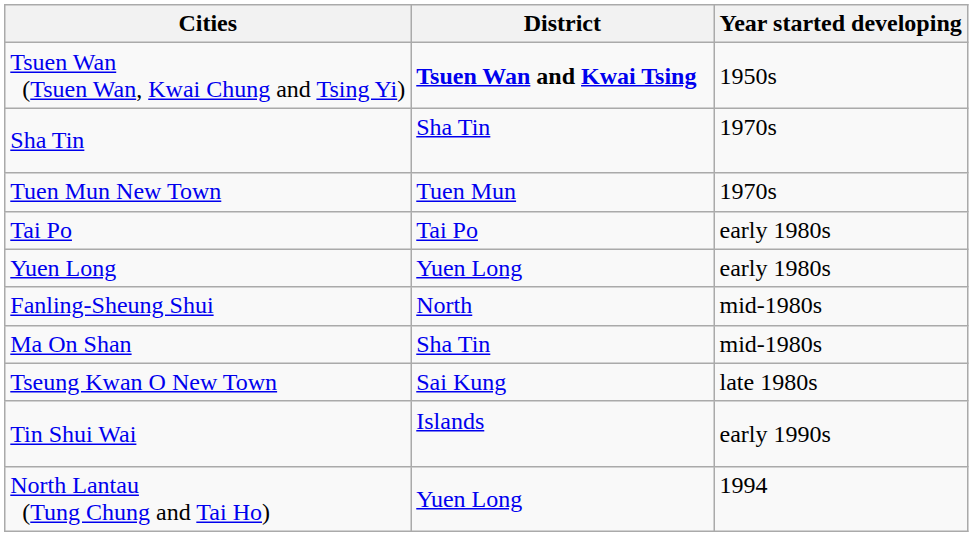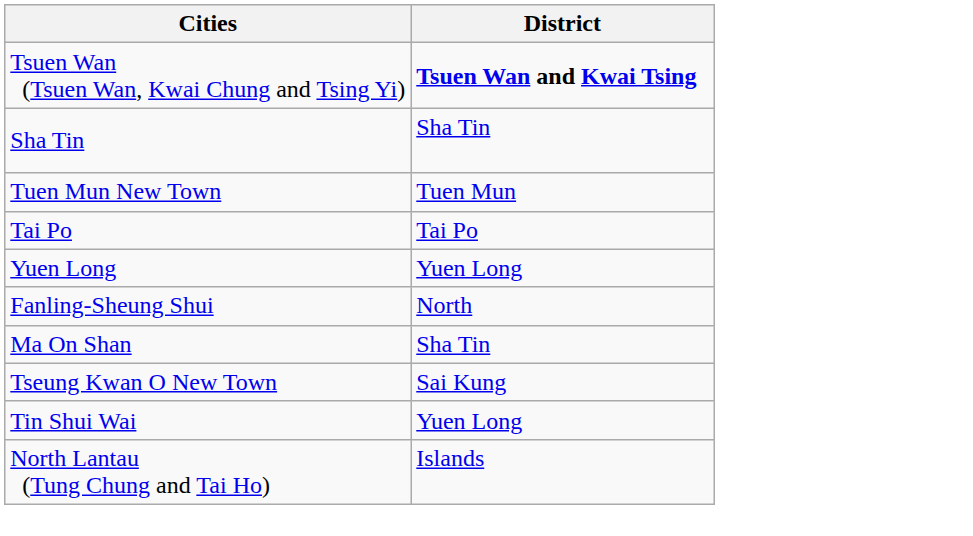- column: Year started developing | 1950s | 1970s | 1970s | early 1980s | early 1980s | mid-1980s | mid-1980s | late 1980s | early 1990s | 1994
Tin Shui Wai | District: Islands -> Yuen Long
North Lantau (Tung Chung and Tai Ho) | District: Yuen Long -> Islands
